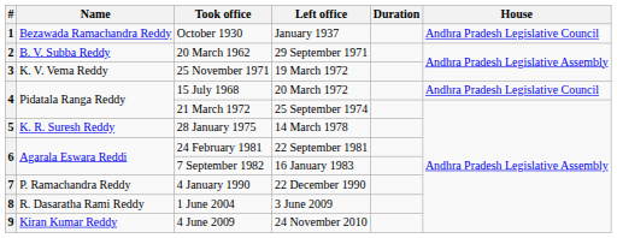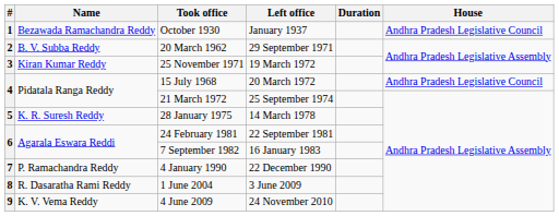25 November 1971 | Name: K. V. Vema Reddy -> Kiran Kumar Reddy
4 June 2009 | Name: Kiran Kumar Reddy -> K. V. Vema Reddy
